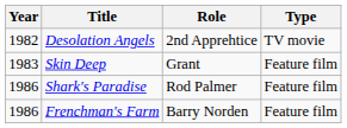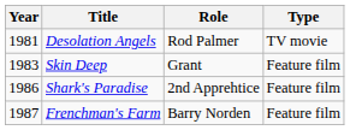Desolation Angels | Year: 1982 -> 1981
Desolation Angels | Role: 2nd Apprehtice -> Rod Palmer
Shark's Paradise | Role: Rod Palmer -> 2nd Apprehtice
Frenchman's Farm | Year: 1986 -> 1987
